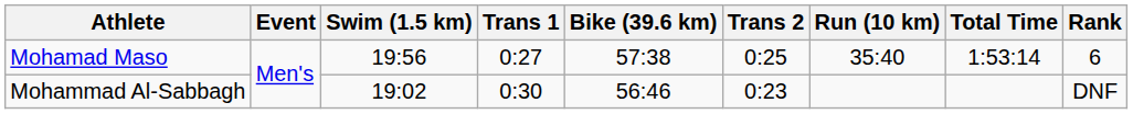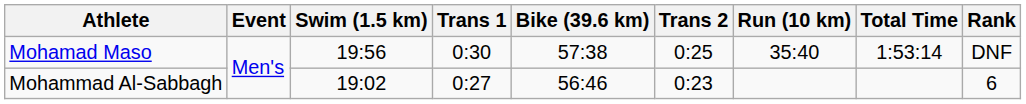Mohamad Maso | Trans 1: 0:27 -> 0:30
Mohamad Maso | Rank: 6 -> DNF
Mohammad Al-Sabbagh | Trans 1: 0:30 -> 0:27
Mohammad Al-Sabbagh | Rank: DNF -> 6
